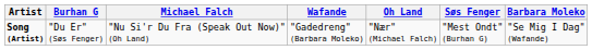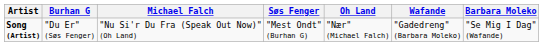columns swapped: Wafande <-> Søs Fenger
